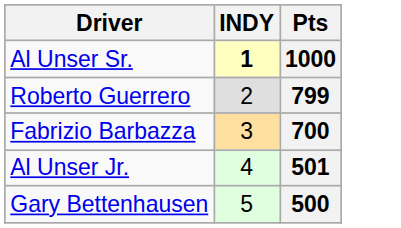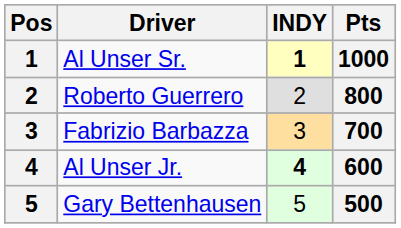+ column: Pos | 1 | 2 | 3 | 4 | 5
Roberto Guerrero | Pts: 799 -> 800
Al Unser Jr. | INDY: normal -> bold
Al Unser Jr. | Pts: 501 -> 600
